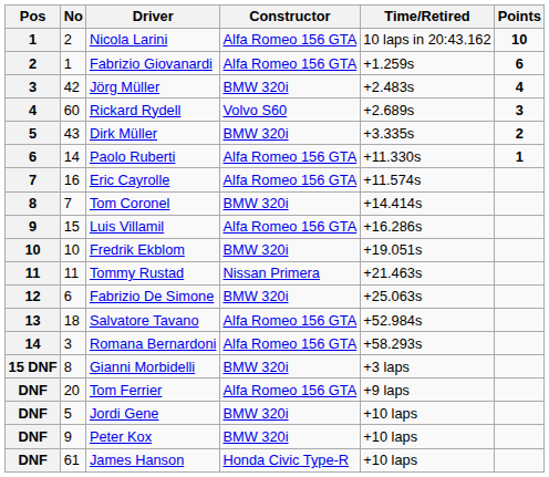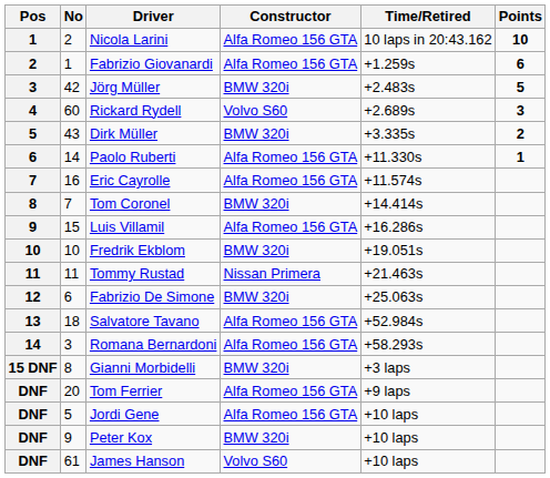Jörg Müller | Points: 4 -> 5
Jordi Gene | Constructor: BMW 320i -> Alfa Romeo 156 GTA
James Hanson | Constructor: Honda Civic Type-R -> Volvo S60
